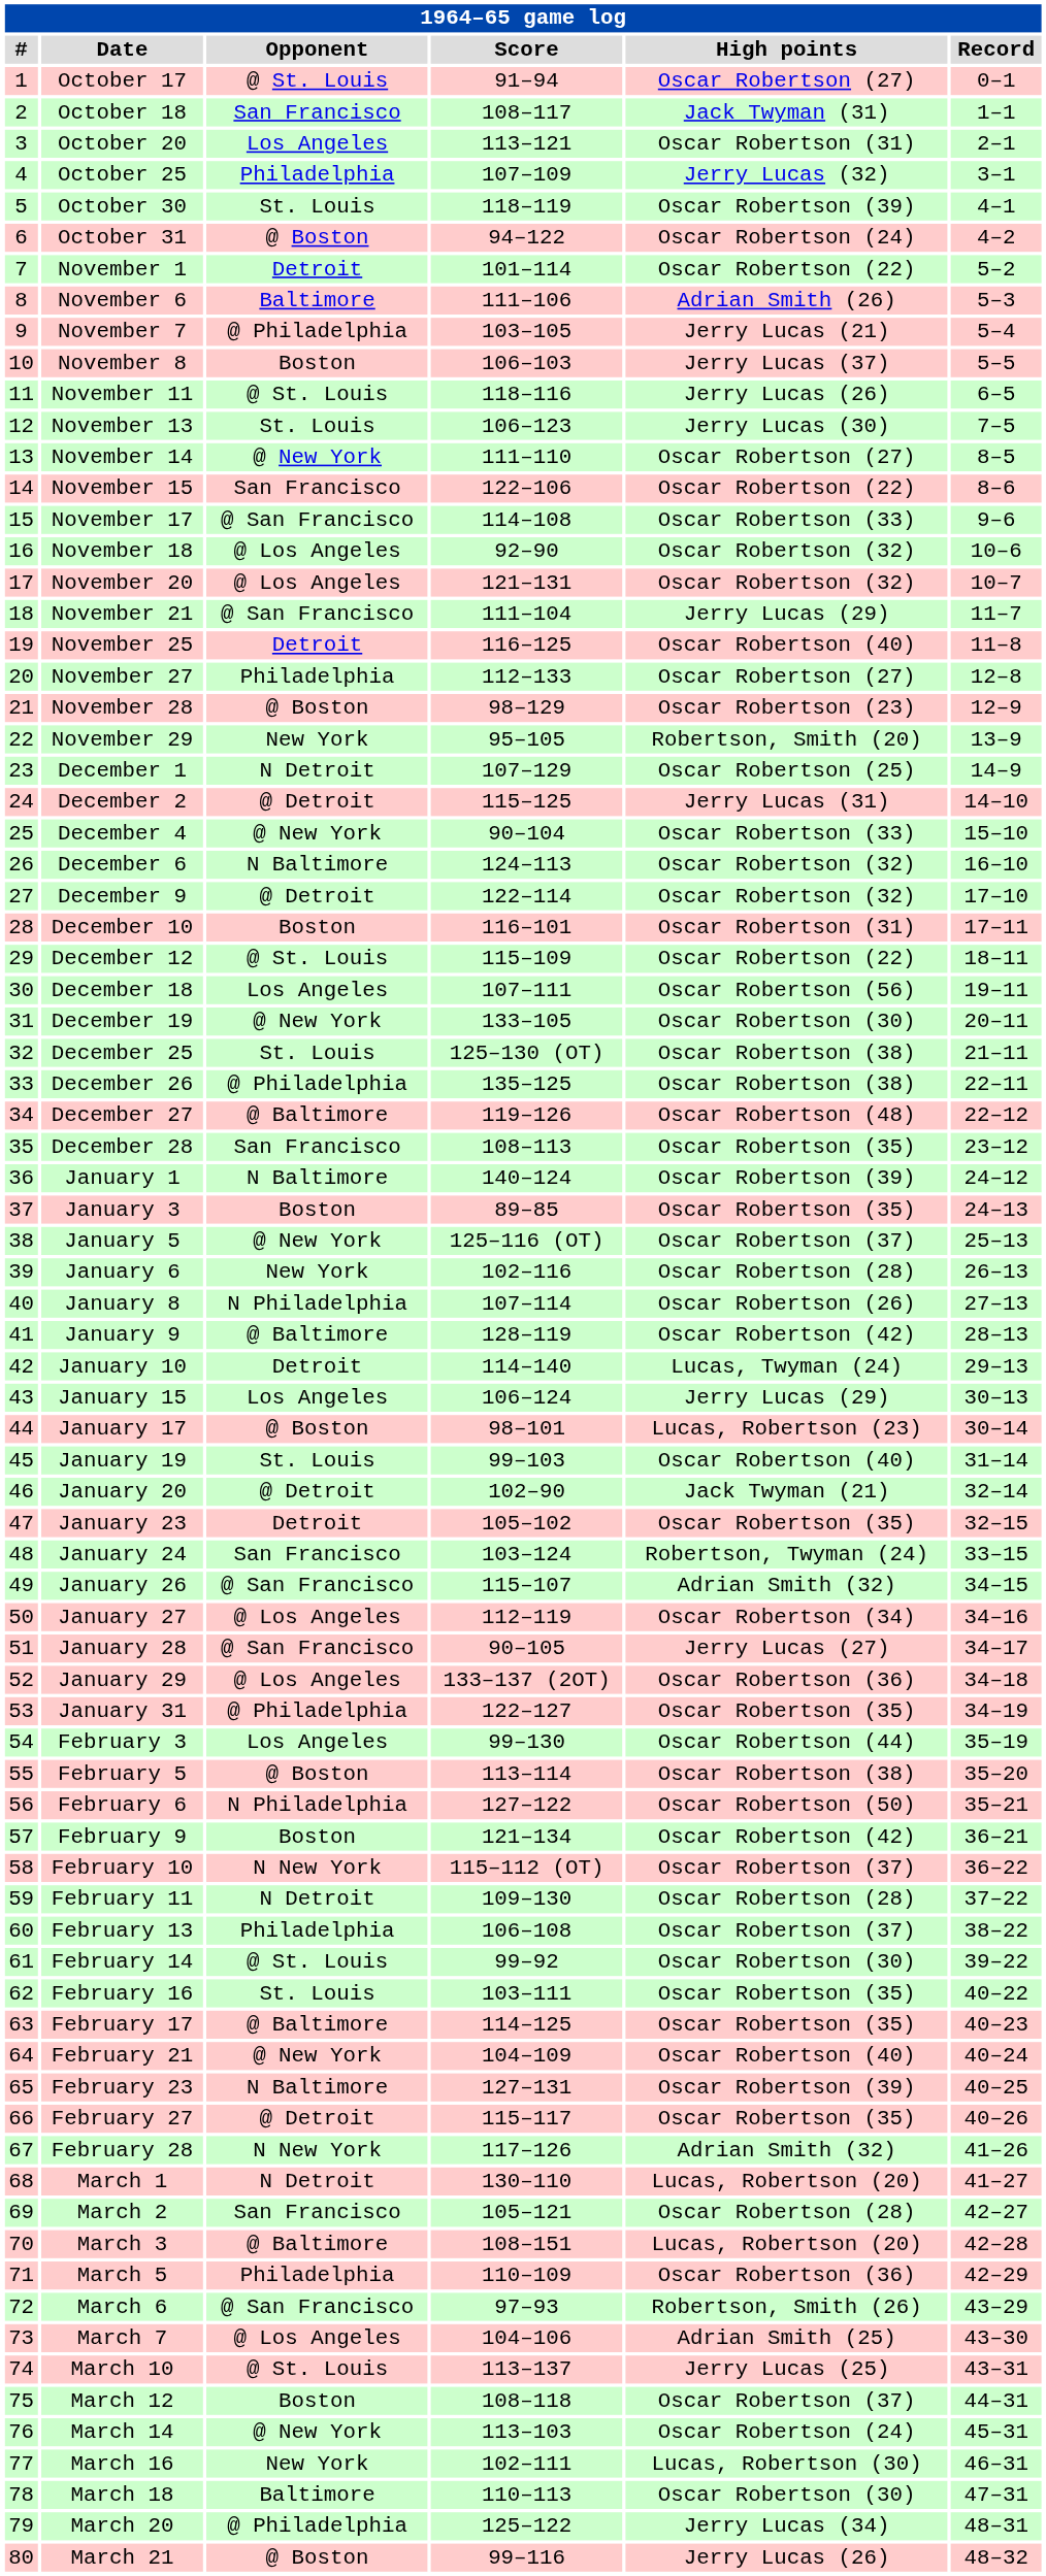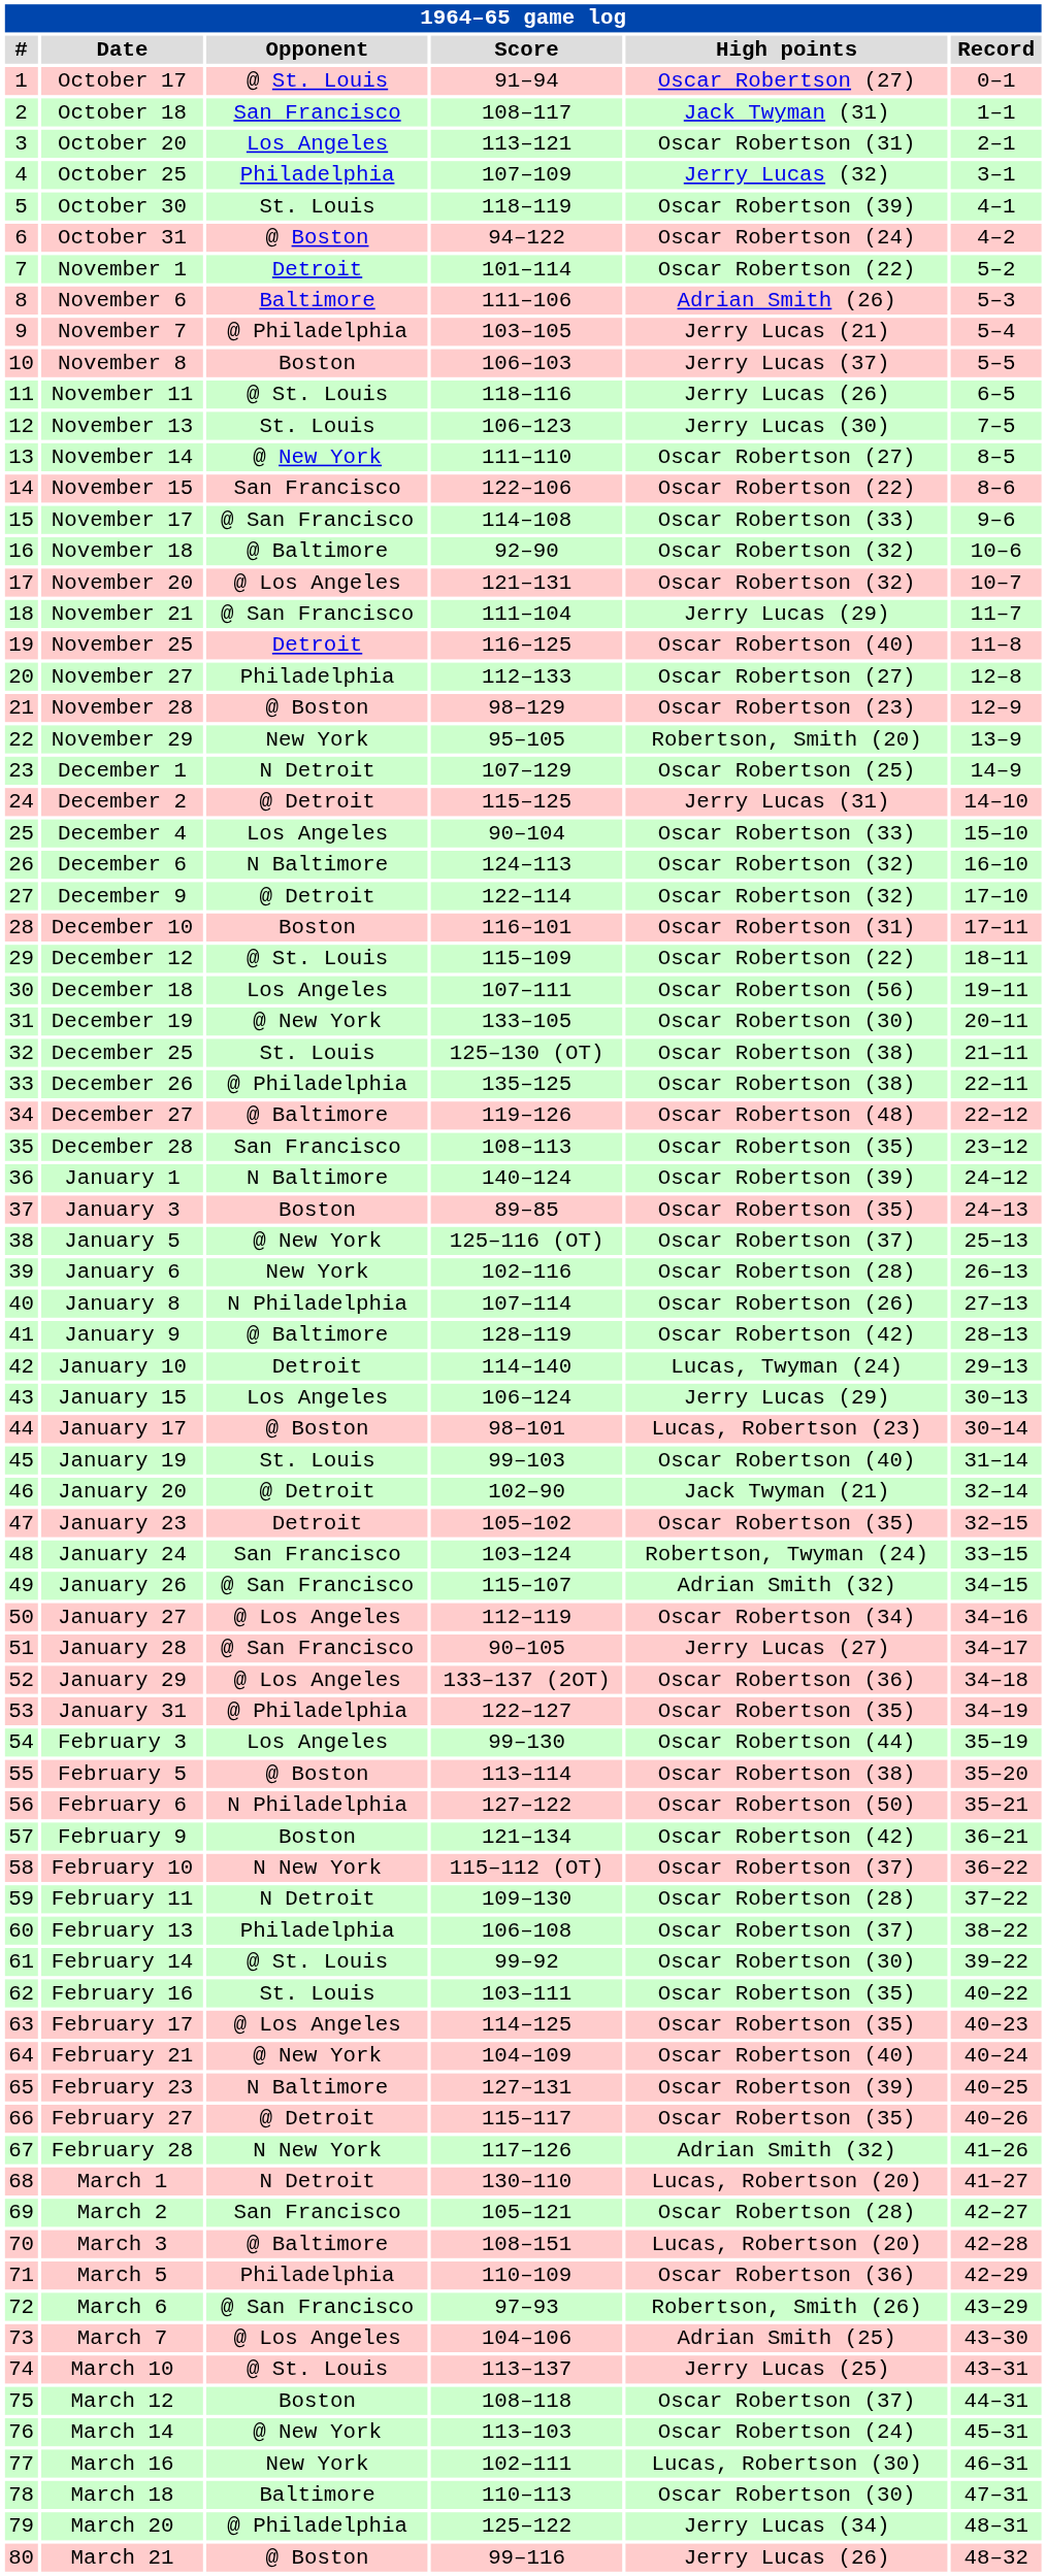November 18 | Opponent: @ Los Angeles -> @ Baltimore
December 4 | Opponent: @ New York -> Los Angeles
February 17 | Opponent: @ Baltimore -> @ Los Angeles
